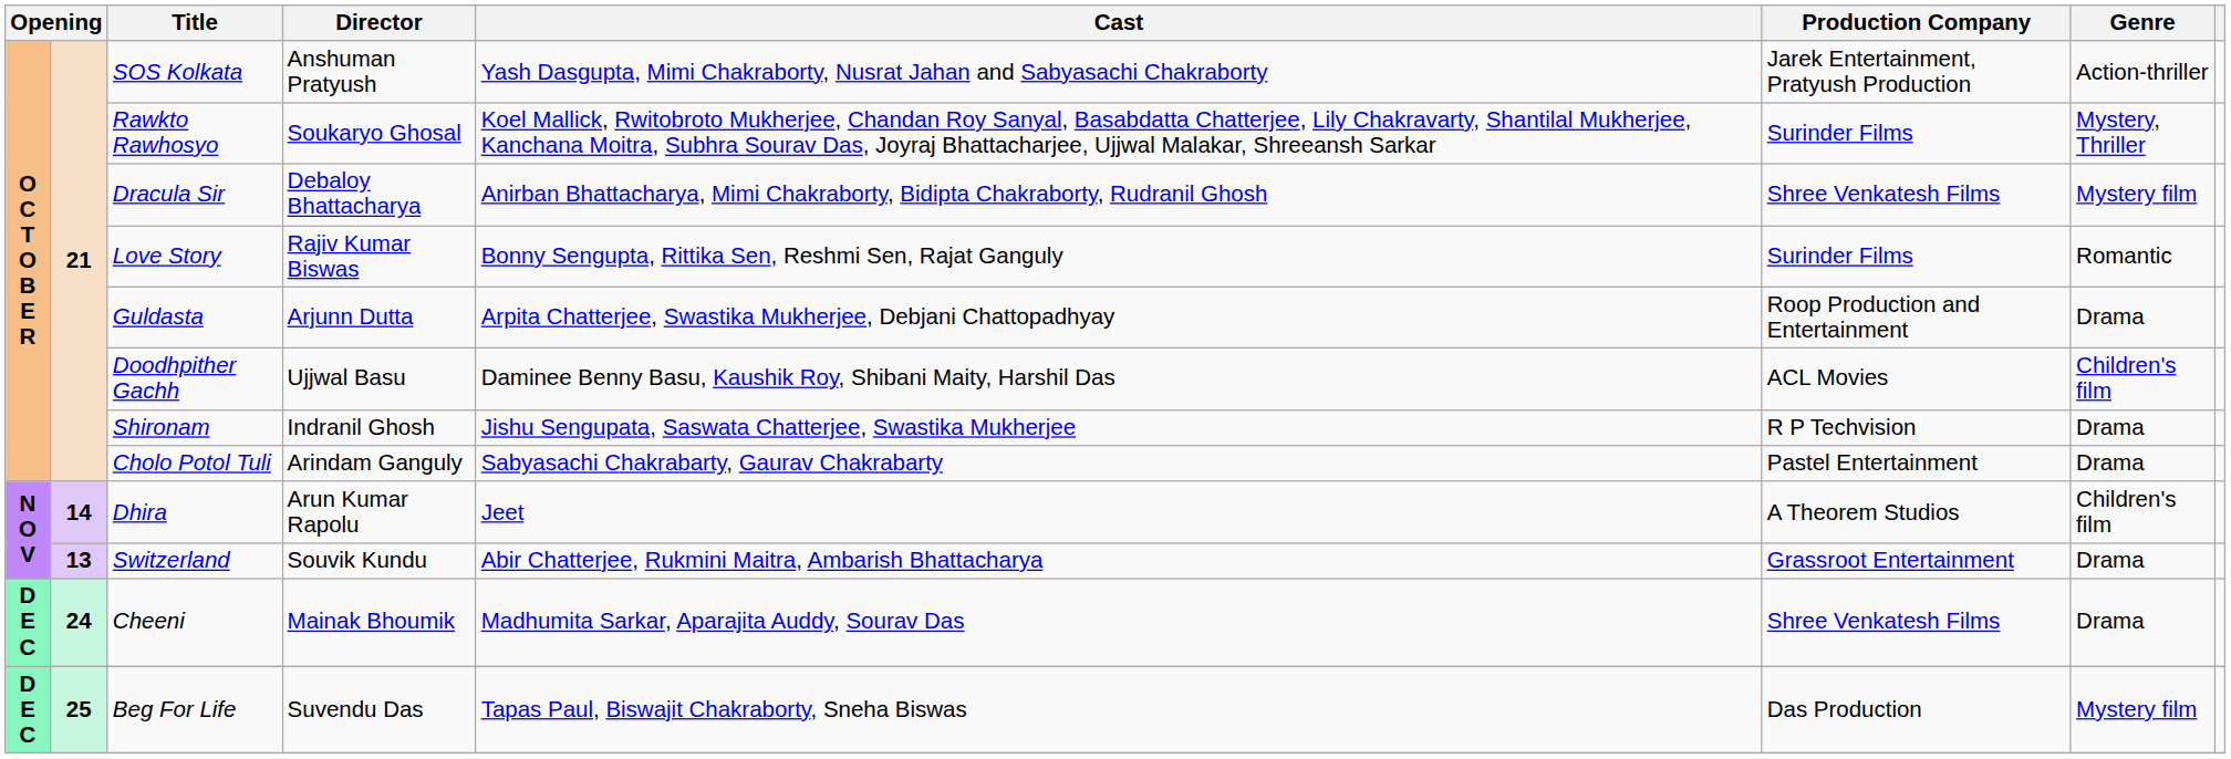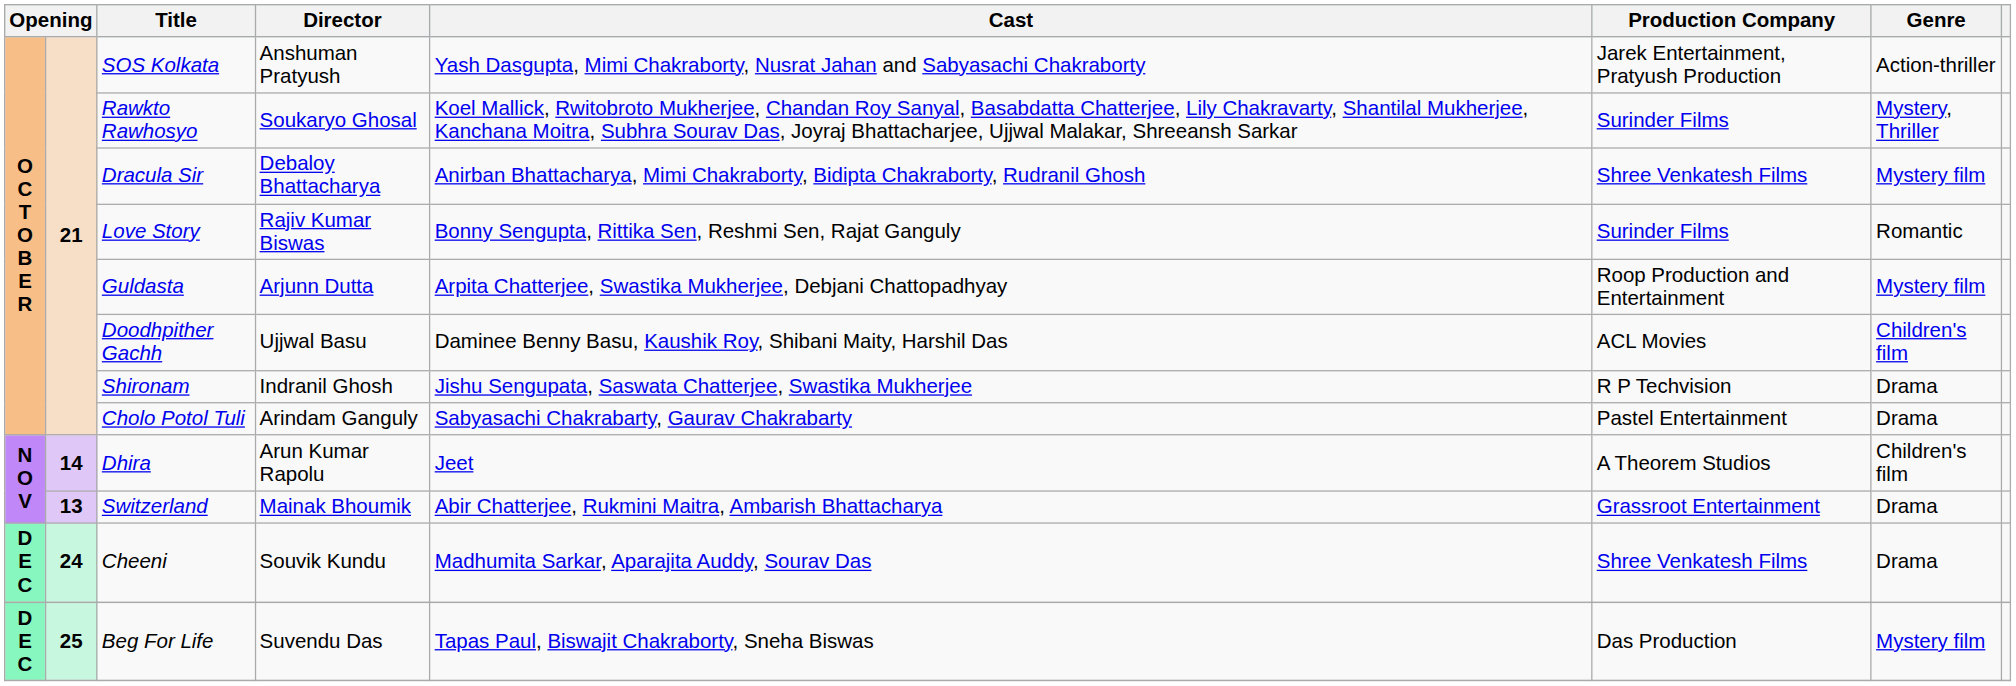Guldasta | Genre: Drama -> Mystery film
Switzerland | Director: Souvik Kundu -> Mainak Bhoumik
Cheeni | Director: Mainak Bhoumik -> Souvik Kundu
